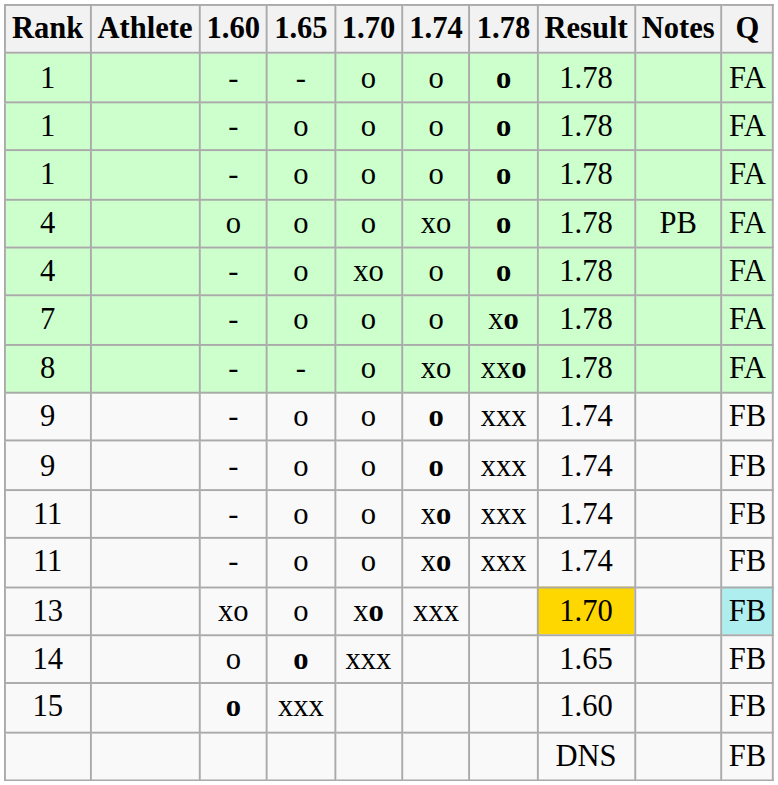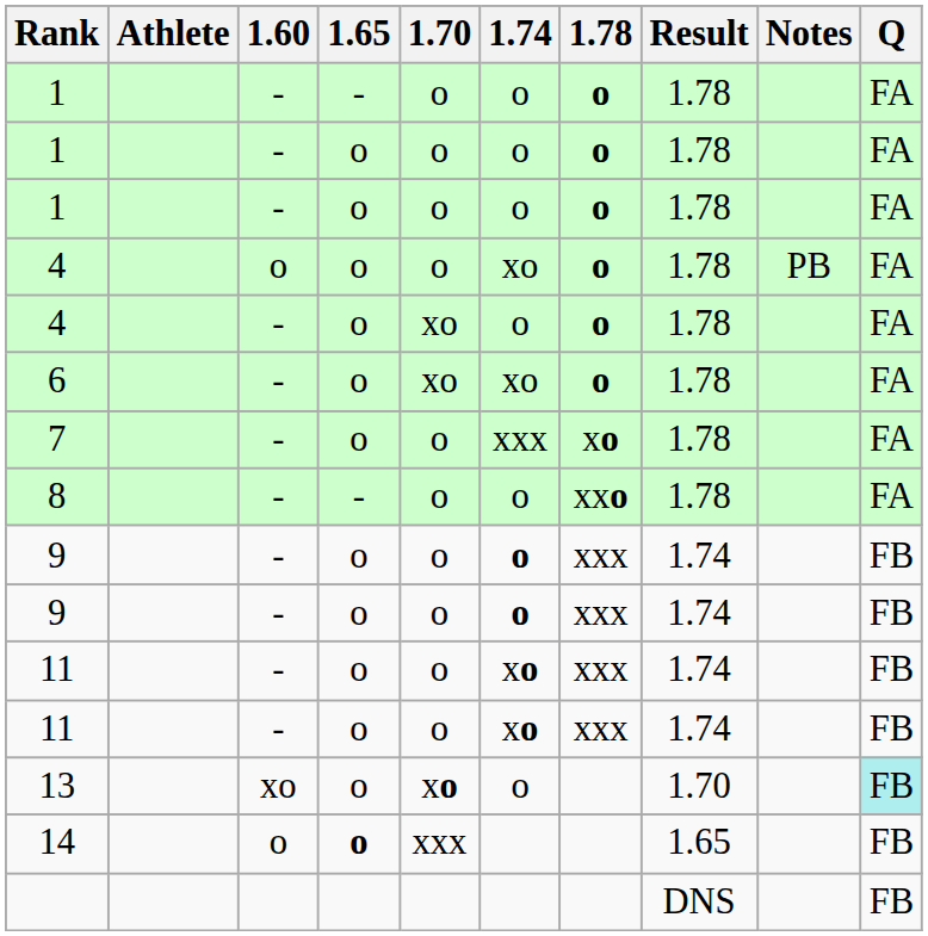+ row: 6 | - | o | xo | xo | o | 1.78 | FA
7 | 1.74: o -> xxx
8 | 1.74: xo -> o
13 | 1.74: xxx -> o
13 | Result: gold background -> no background
- row: 15 | o | xxx | 1.60 | FB
